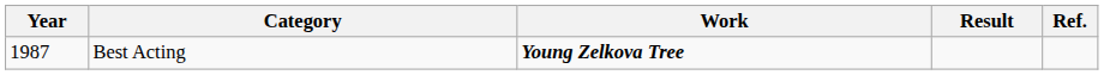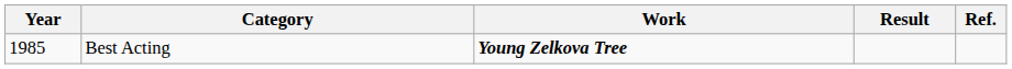Best Acting | Year: 1987 -> 1985
